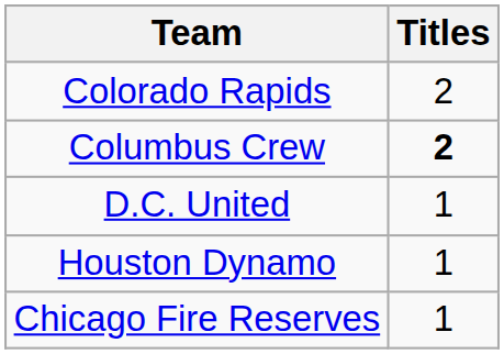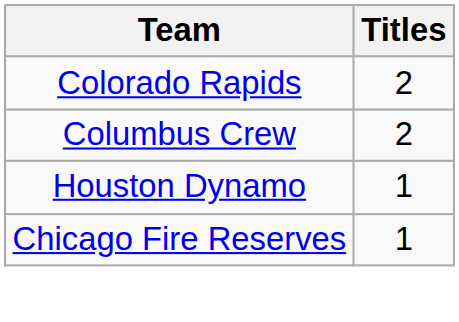Columbus Crew | Titles: bold -> normal
- row: D.C. United | 1
